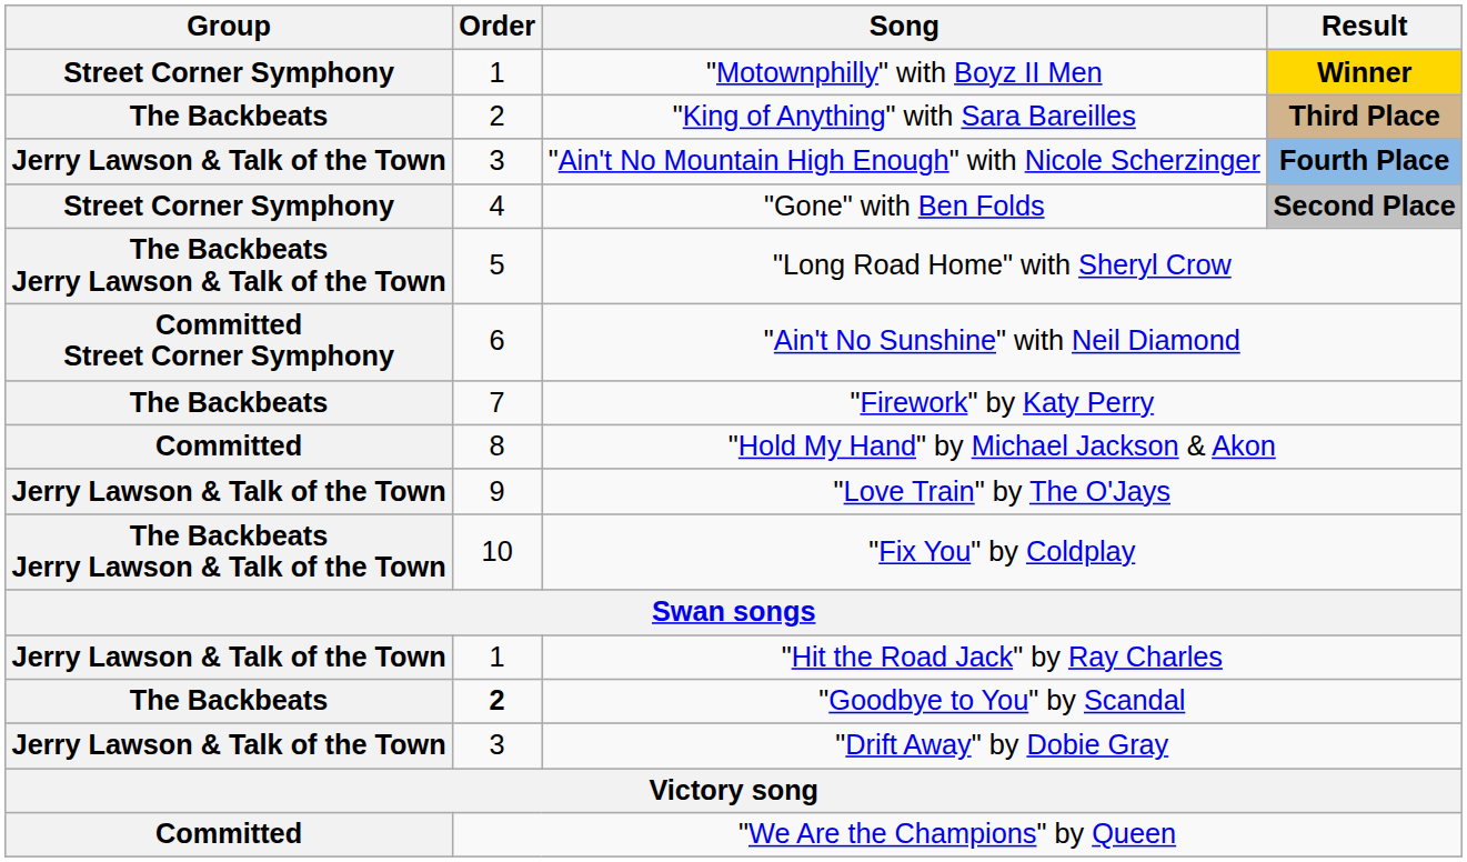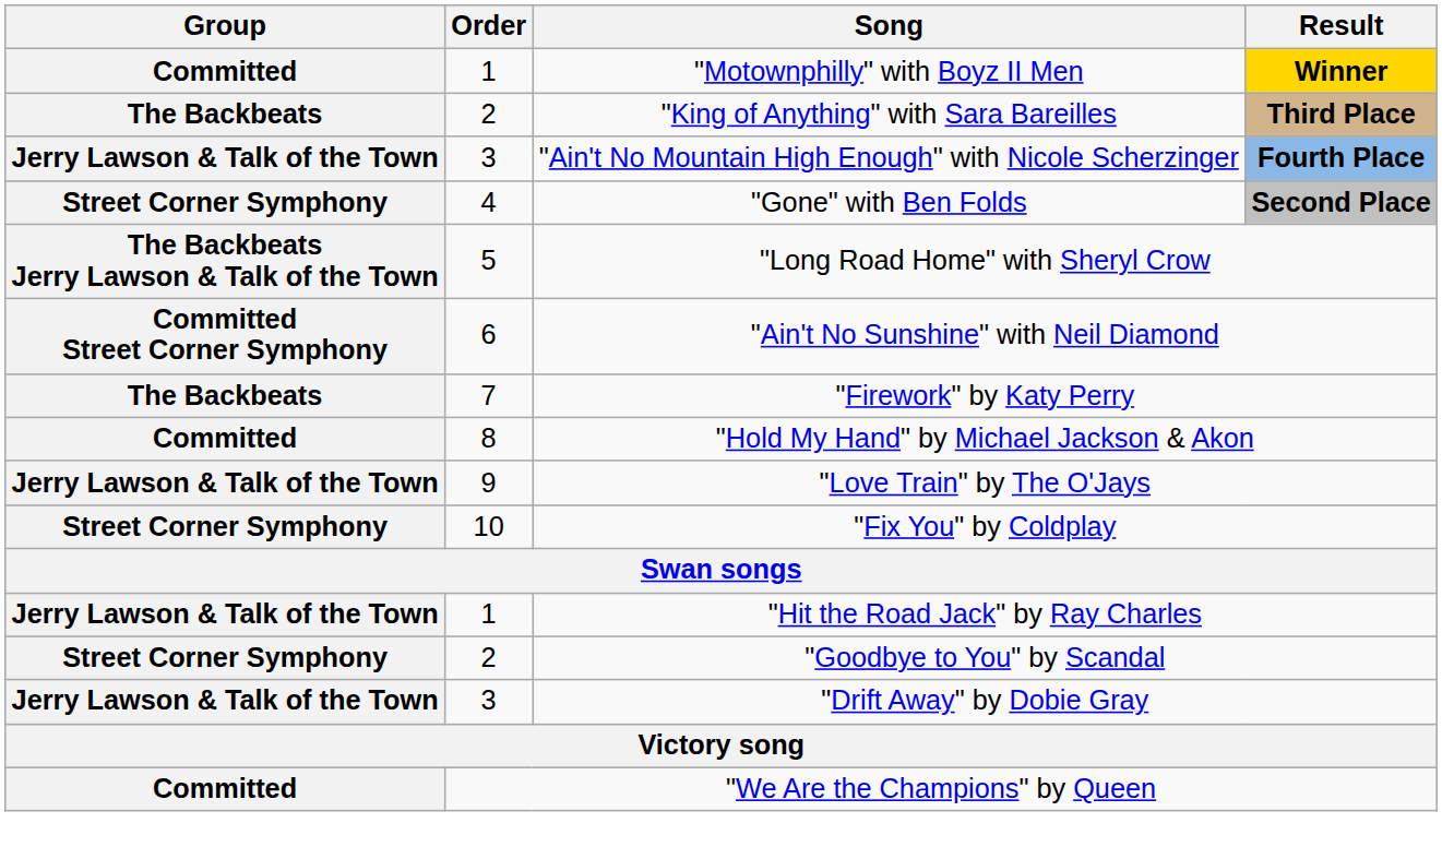"Motownphilly" with Boyz II Men | Group: Street Corner Symphony -> Committed
"Fix You" by Coldplay | Group: The Backbeats Jerry Lawson & Talk of the Town -> Street Corner Symphony
"Goodbye to You" by Scandal | Group: The Backbeats -> Street Corner Symphony
"Goodbye to You" by Scandal | Order: bold -> normal
